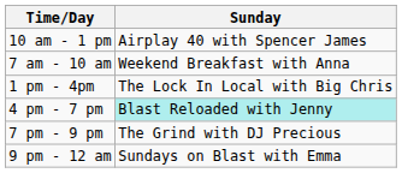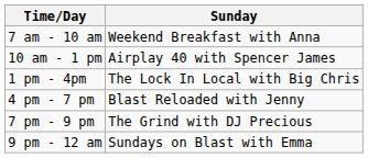rows swapped: 7 am - 10 am <-> 10 am - 1 pm
4 pm - 7 pm | Sunday: paleturquoise background -> no background
